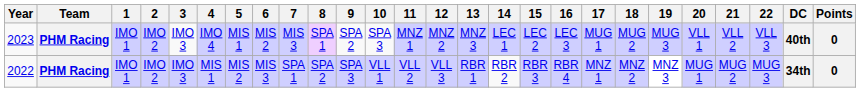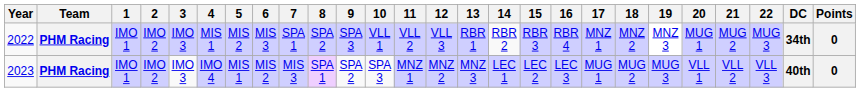rows swapped: 2022 <-> 2023
